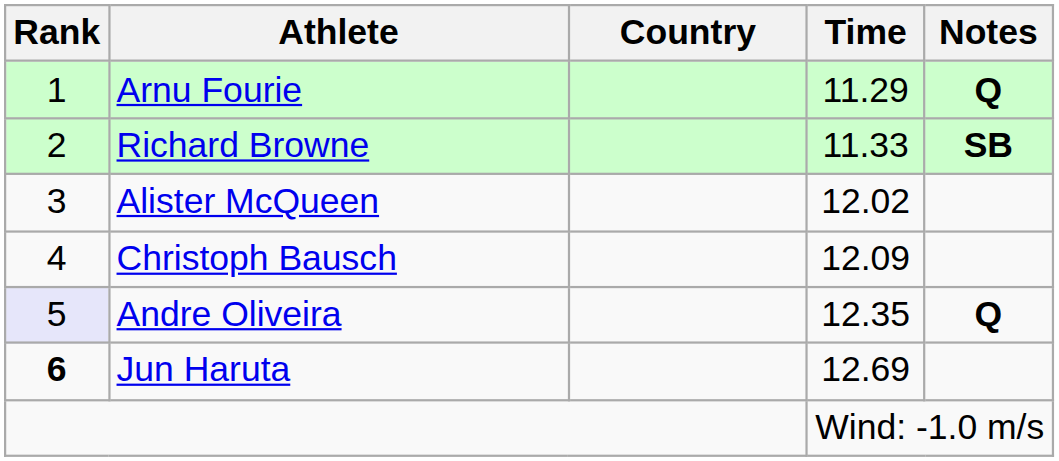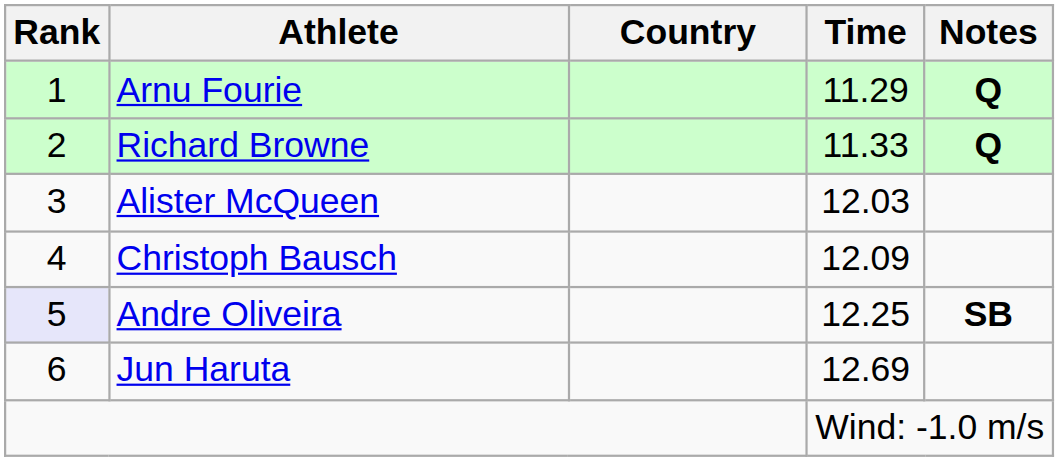Richard Browne | Notes: SB -> Q
Alister McQueen | Time: 12.02 -> 12.03
Andre Oliveira | Time: 12.35 -> 12.25
Andre Oliveira | Notes: Q -> SB
Jun Haruta | Rank: bold -> normal
